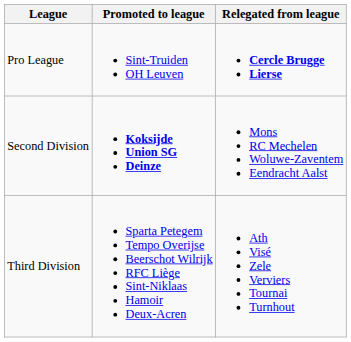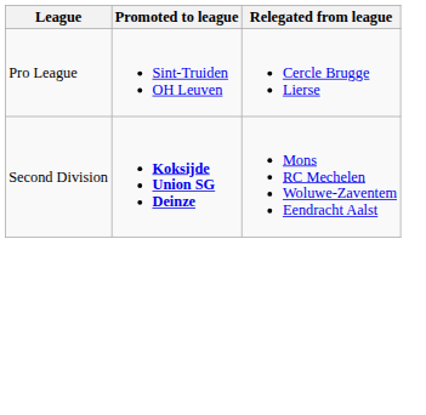Pro League | Relegated from league: bold -> normal
- row: Third Division | Sparta Petegem Tempo Overijse Beerschot Wilrijk RFC Liège Sint-Niklaas Hamoir Deux-Acren | Ath Visé Zele Verviers Tournai Turnhout
